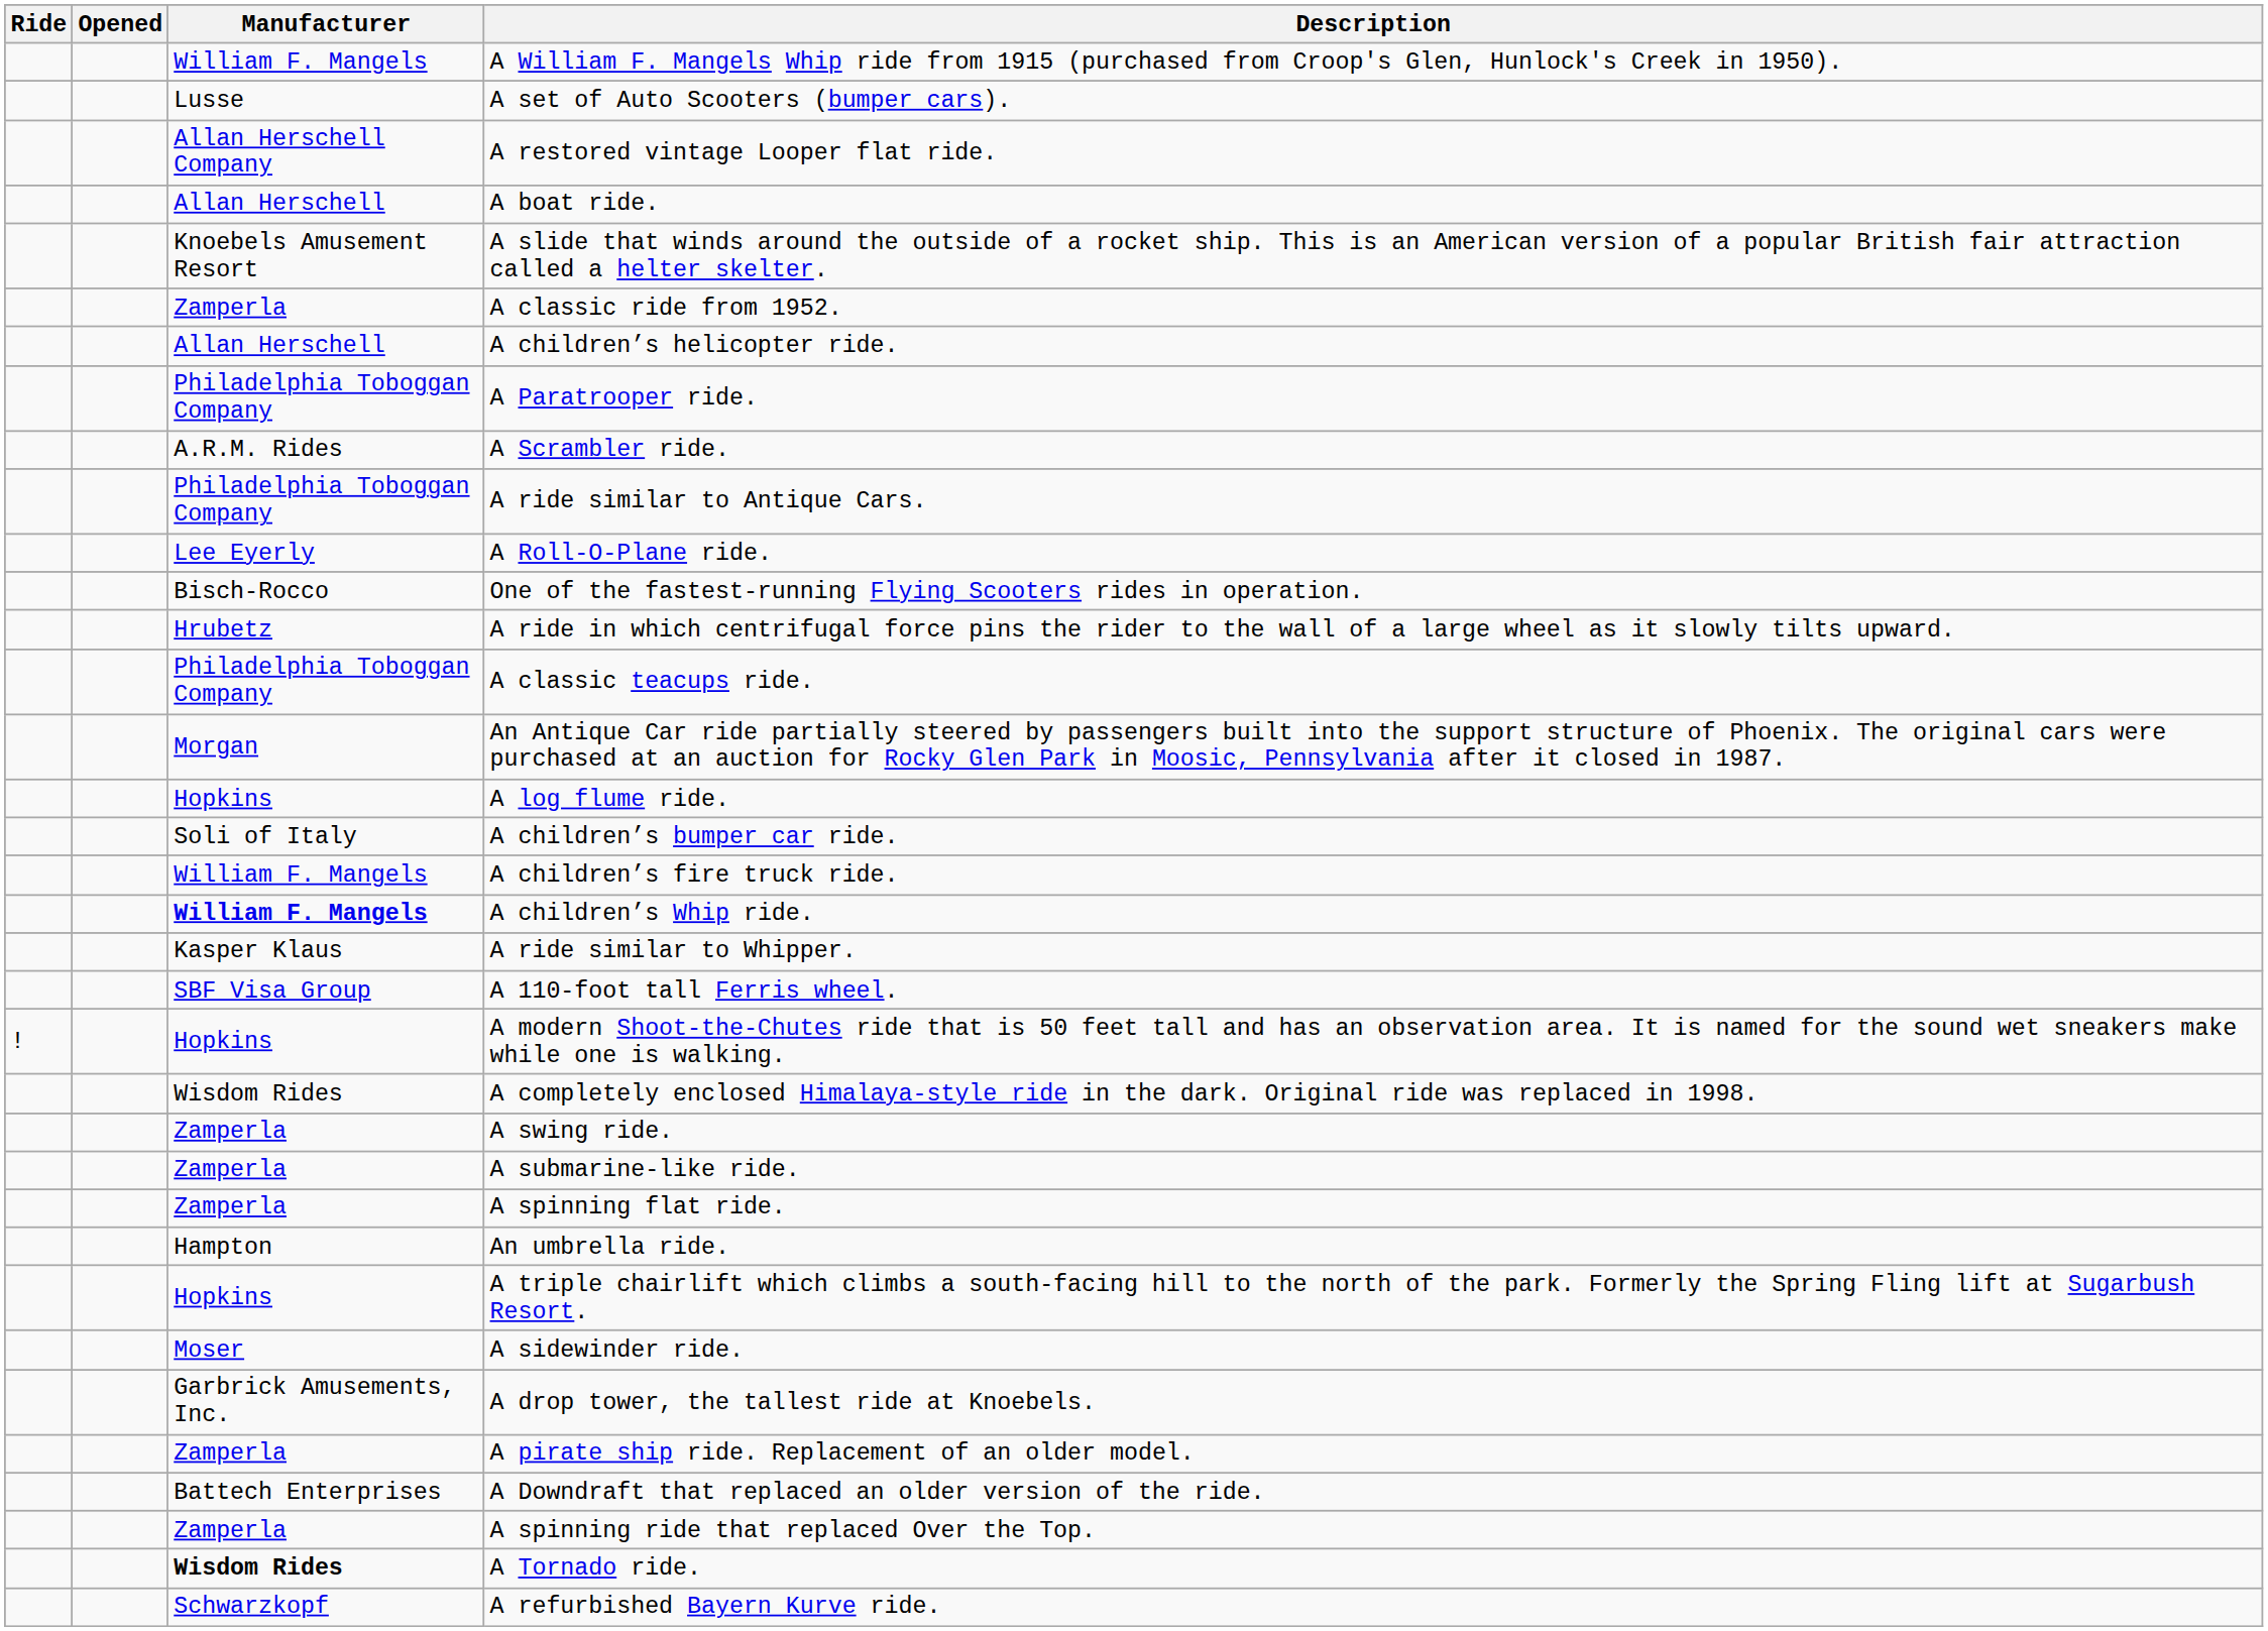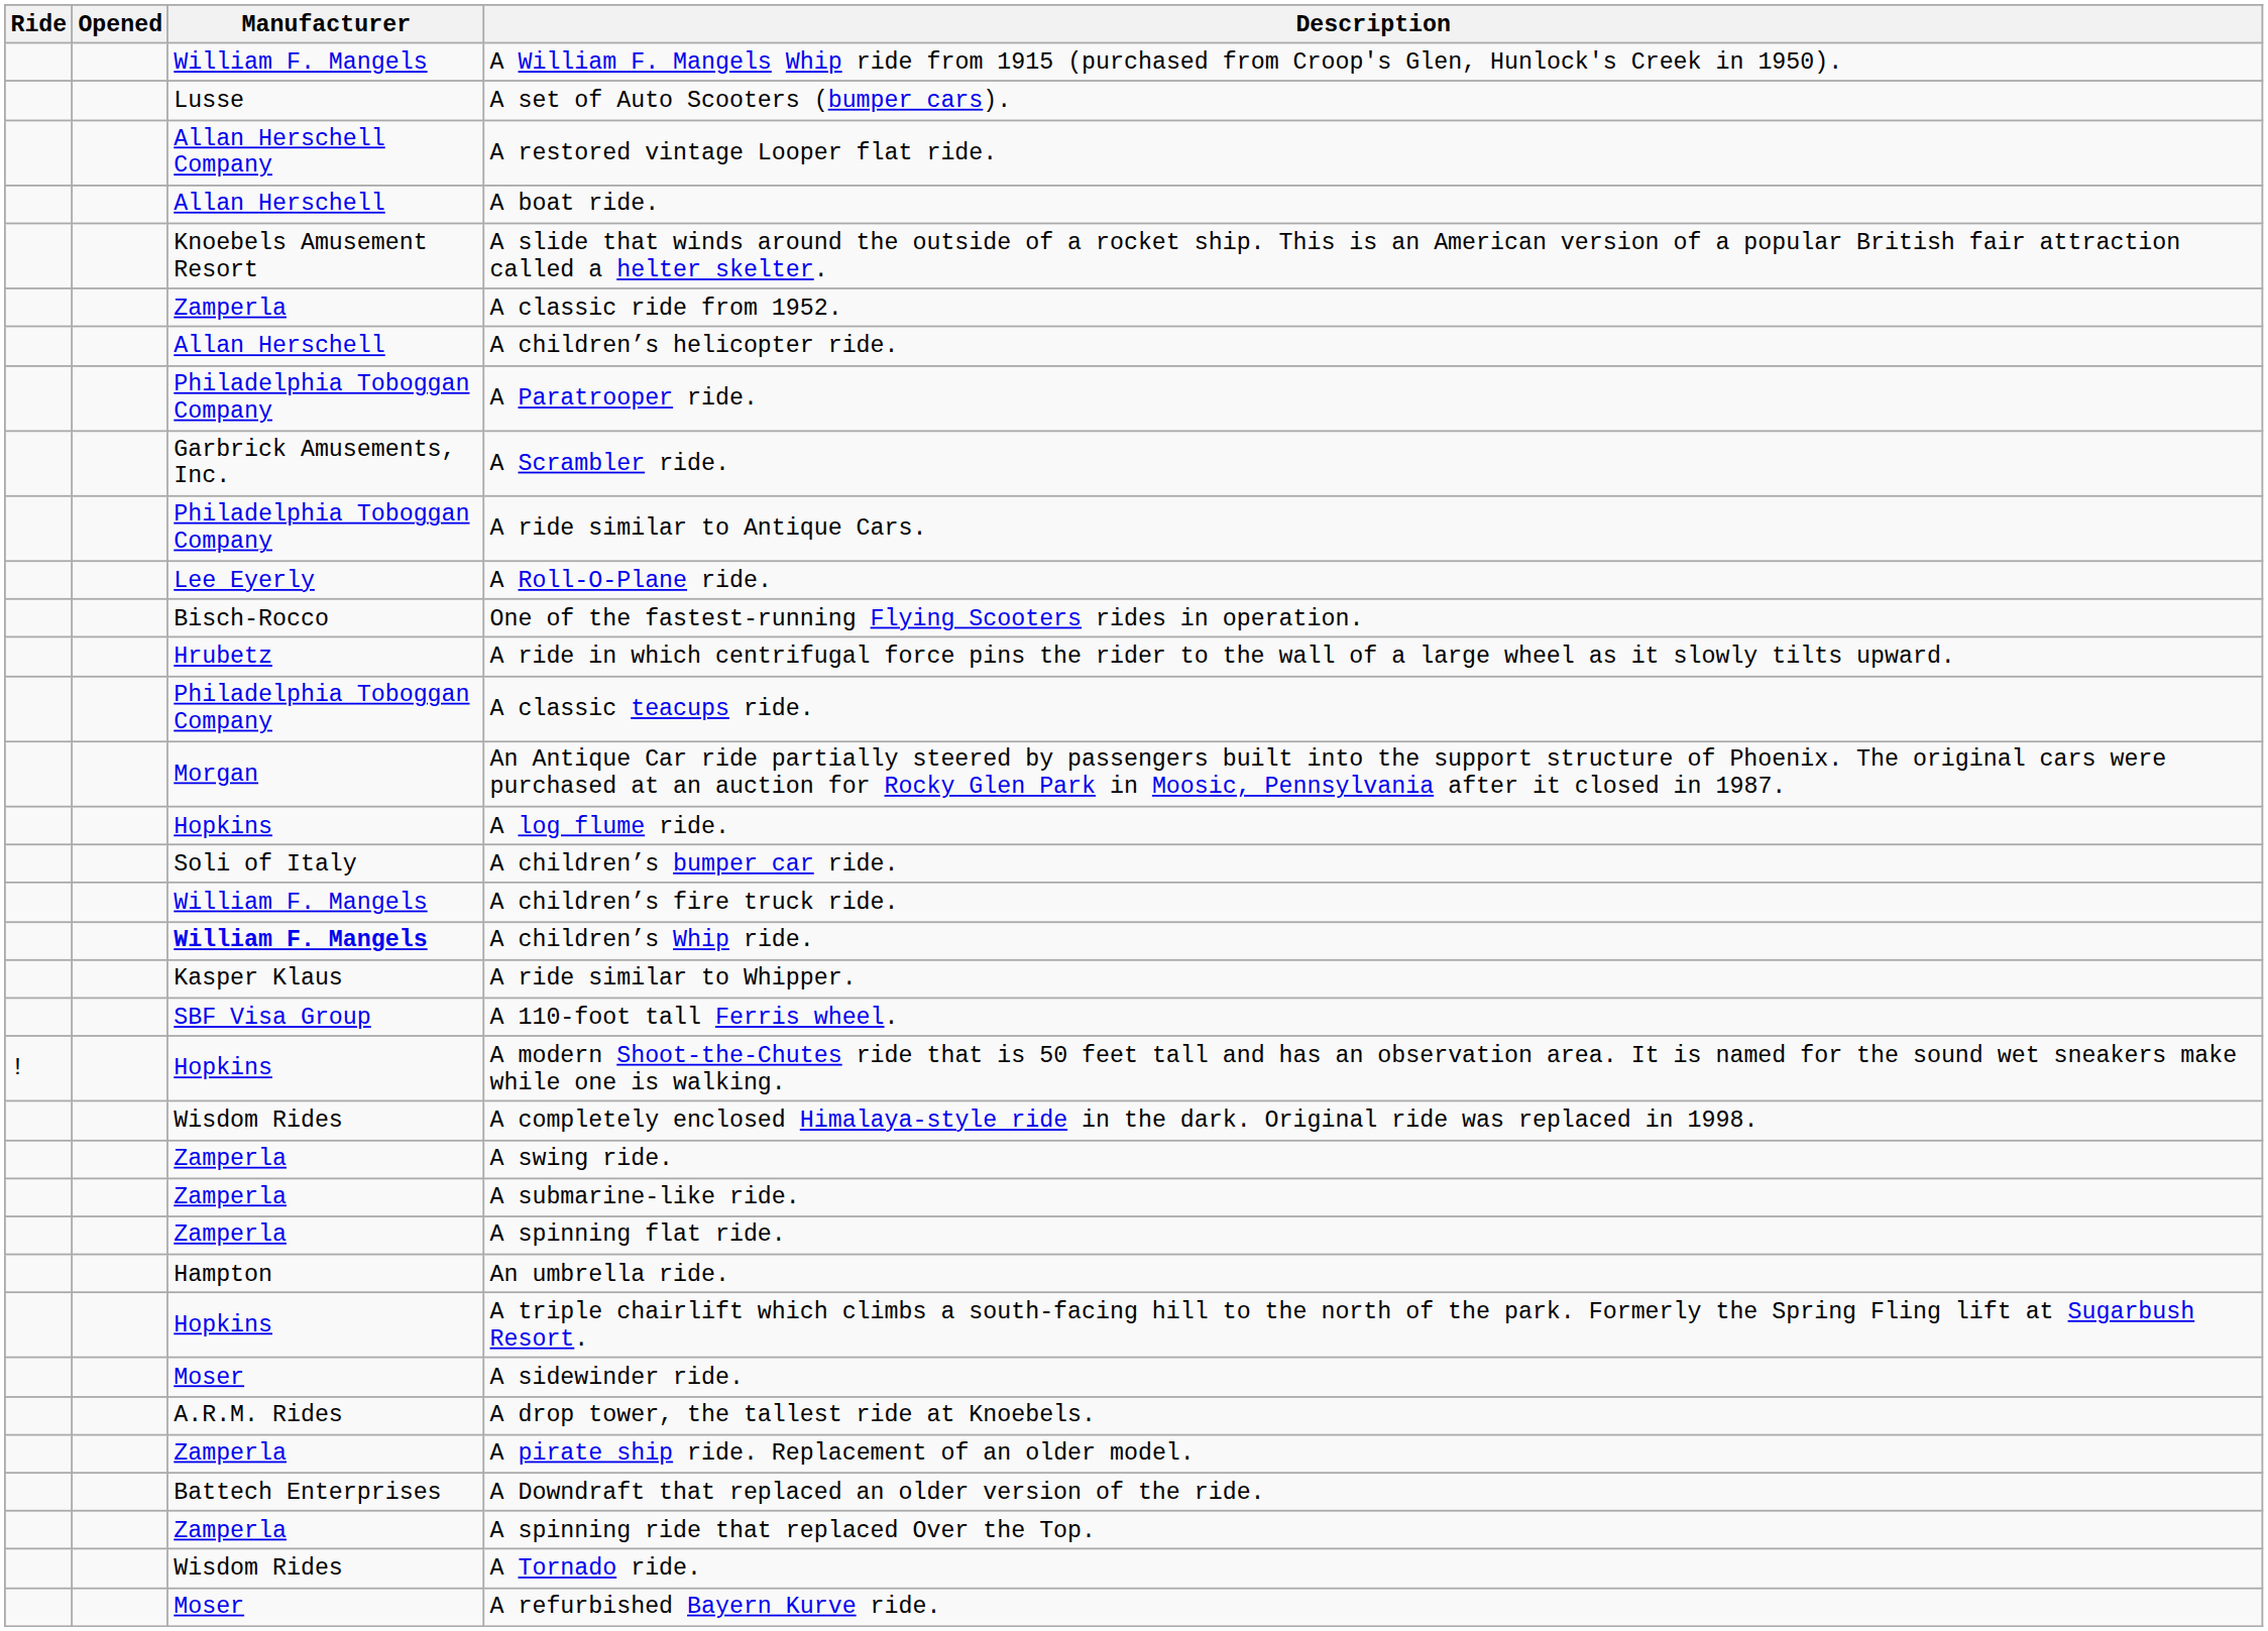A Scrambler ride. | Manufacturer: A.R.M. Rides -> Garbrick Amusements, Inc.
A drop tower, the tallest ride at Knoebels. | Manufacturer: Garbrick Amusements, Inc. -> A.R.M. Rides
A Tornado ride. | Manufacturer: bold -> normal
A refurbished Bayern Kurve ride. | Manufacturer: Schwarzkopf -> Moser
